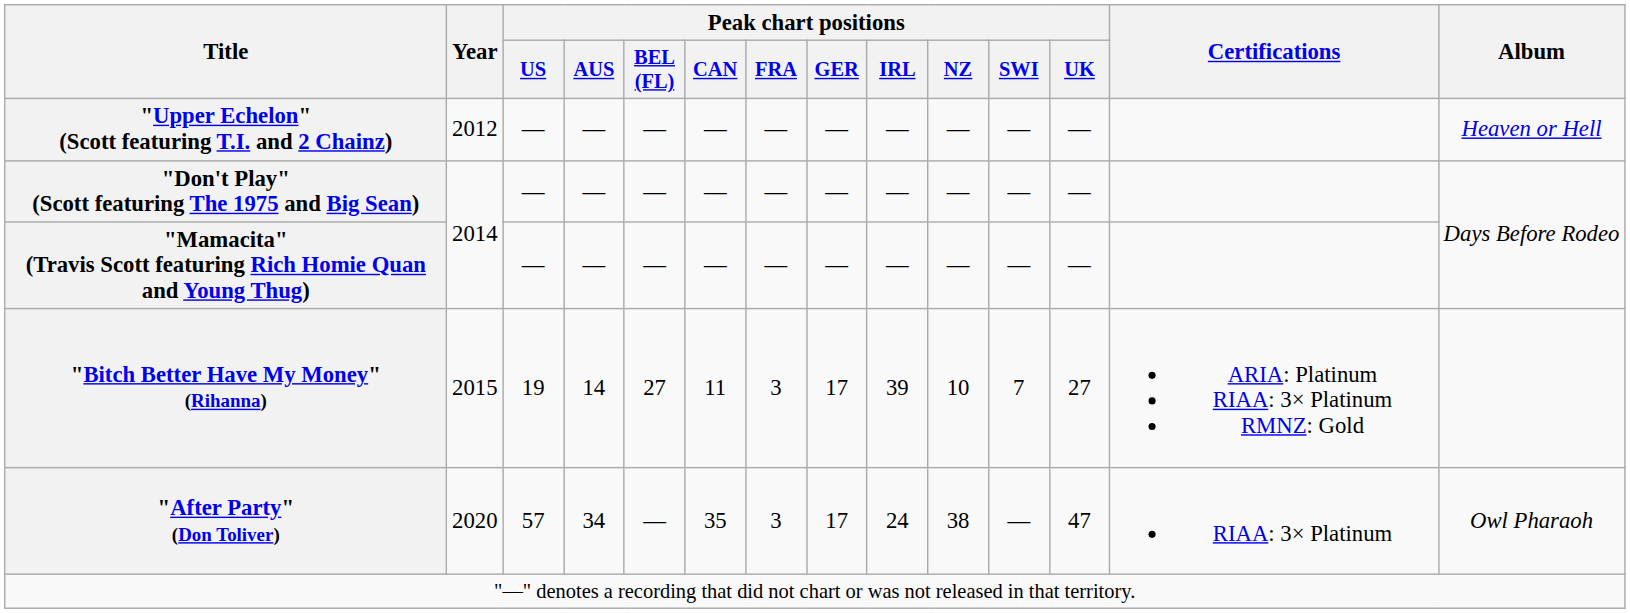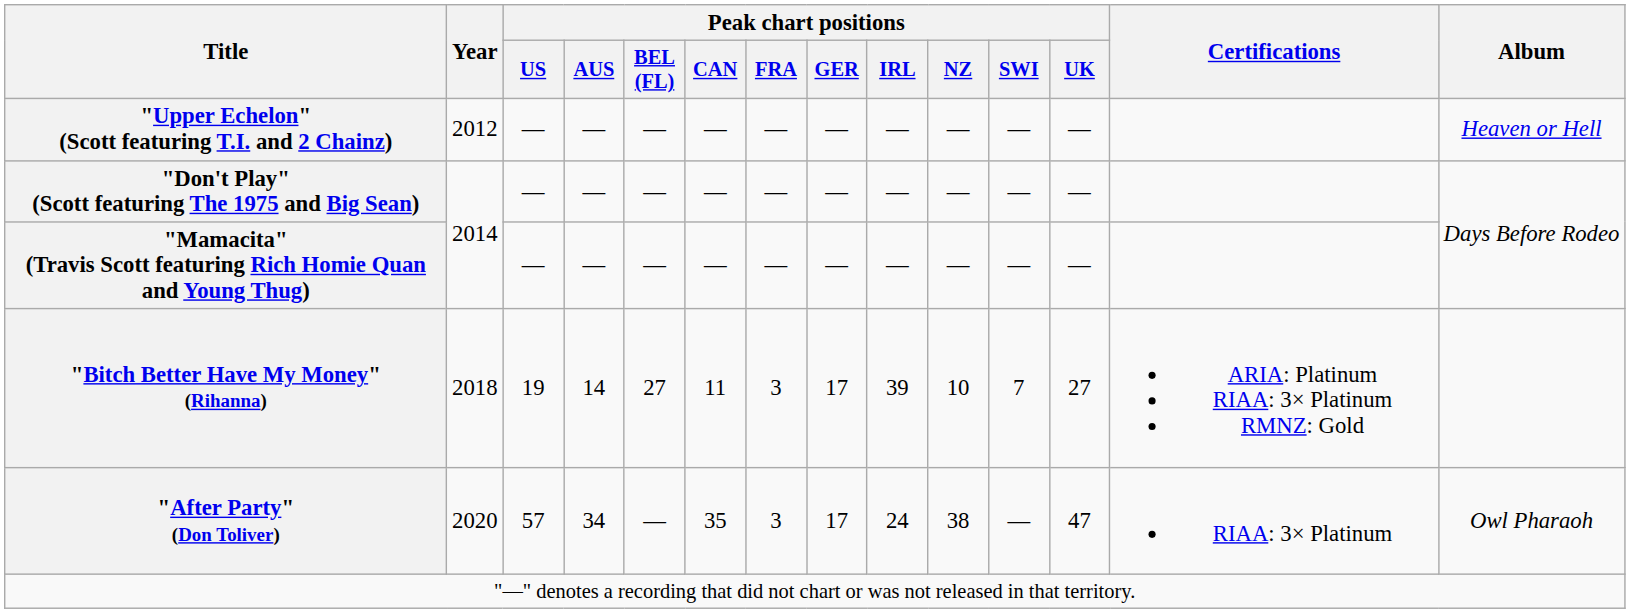"Bitch Better Have My Money" (Rihanna) | Year: 2015 -> 2018
